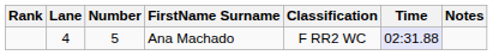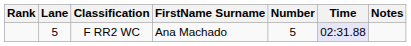columns swapped: Number <-> Classification
Ana Machado | Lane: 4 -> 5
